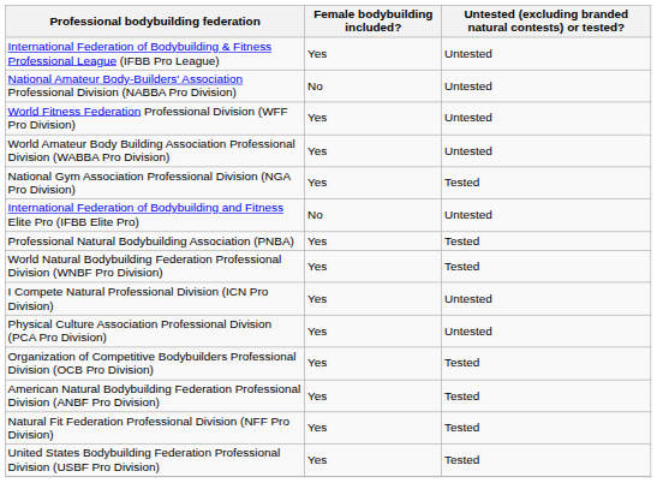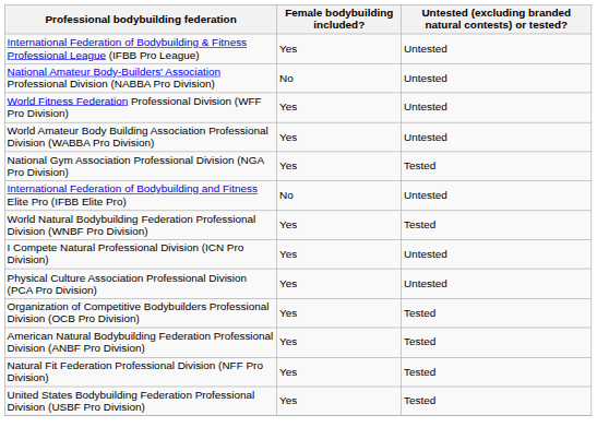- row: Professional Natural Bodybuilding Association (PNBA) | Yes | Tested
